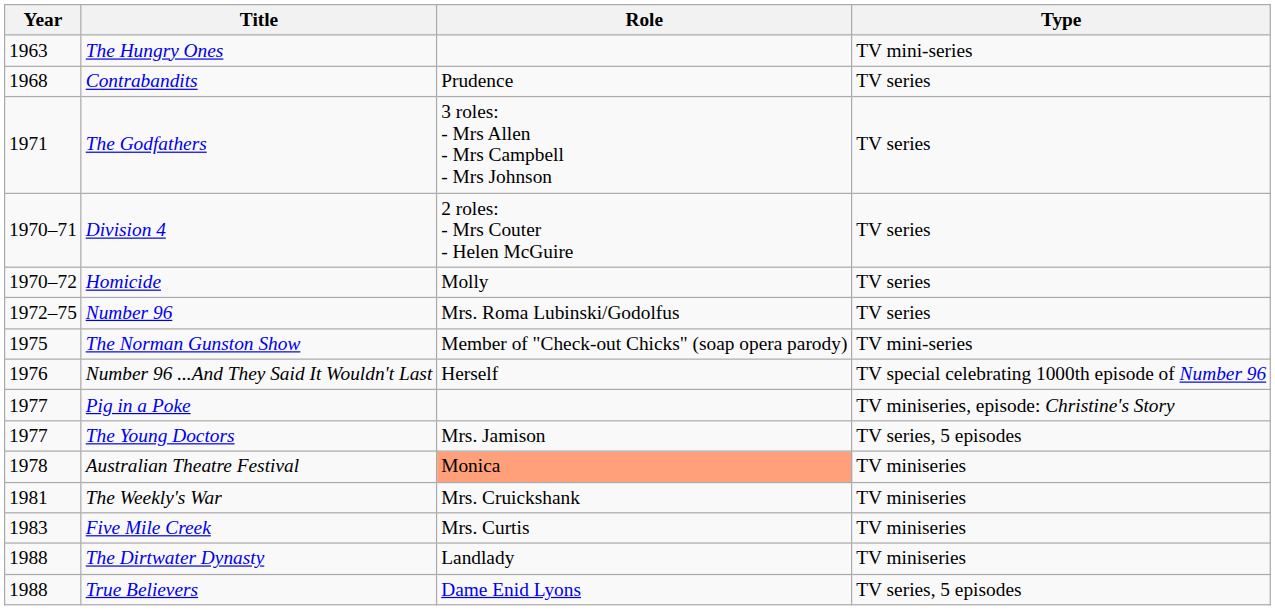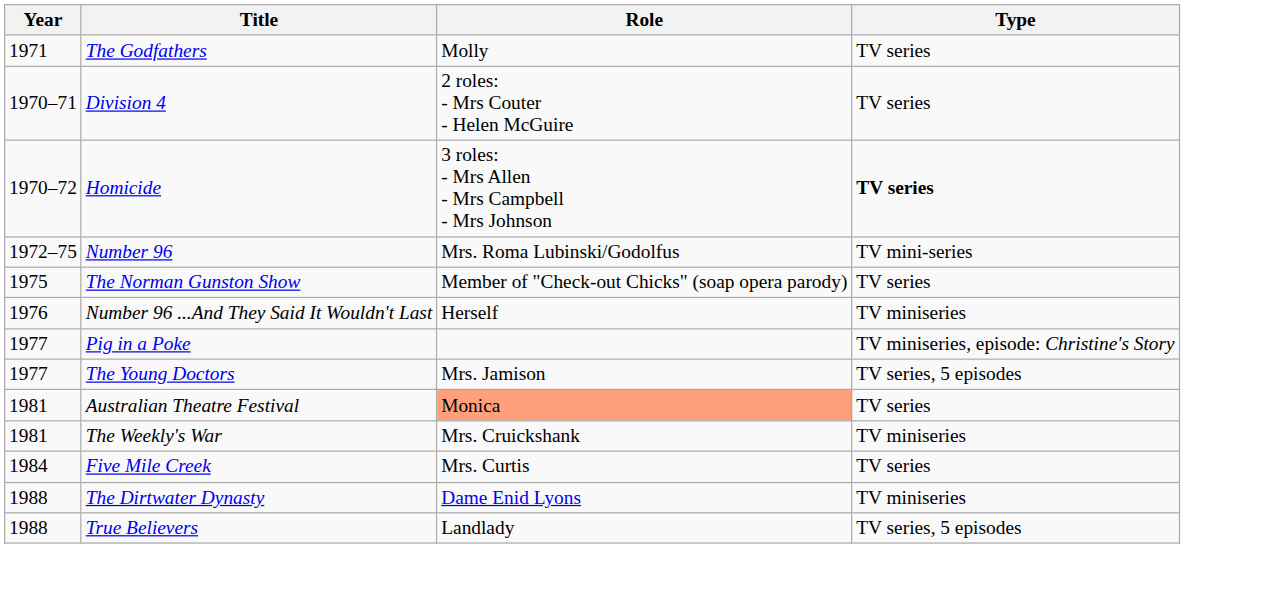- row: 1963 | The Hungry Ones | TV mini-series
- row: 1968 | Contrabandits | Prudence | TV series
The Godfathers | Role: 3 roles: - Mrs Allen - Mrs Campbell - Mrs Johnson -> Molly
Homicide | Role: Molly -> 3 roles: - Mrs Allen - Mrs Campbell - Mrs Johnson
Homicide | Type: normal -> bold
Number 96 | Type: TV series -> TV mini-series
The Norman Gunston Show | Type: TV mini-series -> TV series
Number 96 ...And They Said It Wouldn't Last | Type: TV special celebrating 1000th episode of Number 96 -> TV miniseries
Australian Theatre Festival | Year: 1978 -> 1981
Australian Theatre Festival | Type: TV miniseries -> TV series
Five Mile Creek | Year: 1983 -> 1984
Five Mile Creek | Type: TV miniseries -> TV series
The Dirtwater Dynasty | Role: Landlady -> Dame Enid Lyons
True Believers | Role: Dame Enid Lyons -> Landlady
